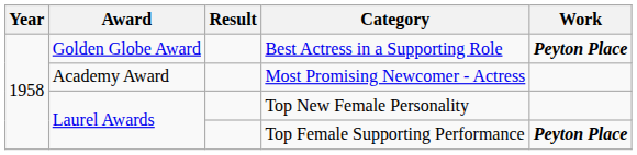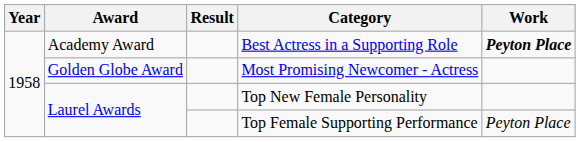Best Actress in a Supporting Role | Award: Golden Globe Award -> Academy Award
Most Promising Newcomer - Actress | Award: Academy Award -> Golden Globe Award
Top Female Supporting Performance | Work: bold -> normal
